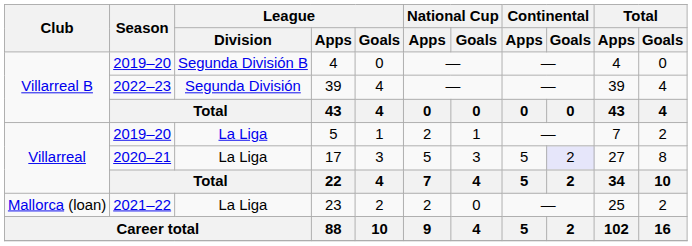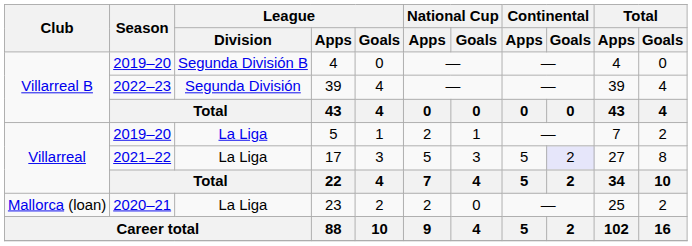17 | Season: 2020–21 -> 2021–22
23 | Season: 2021–22 -> 2020–21
